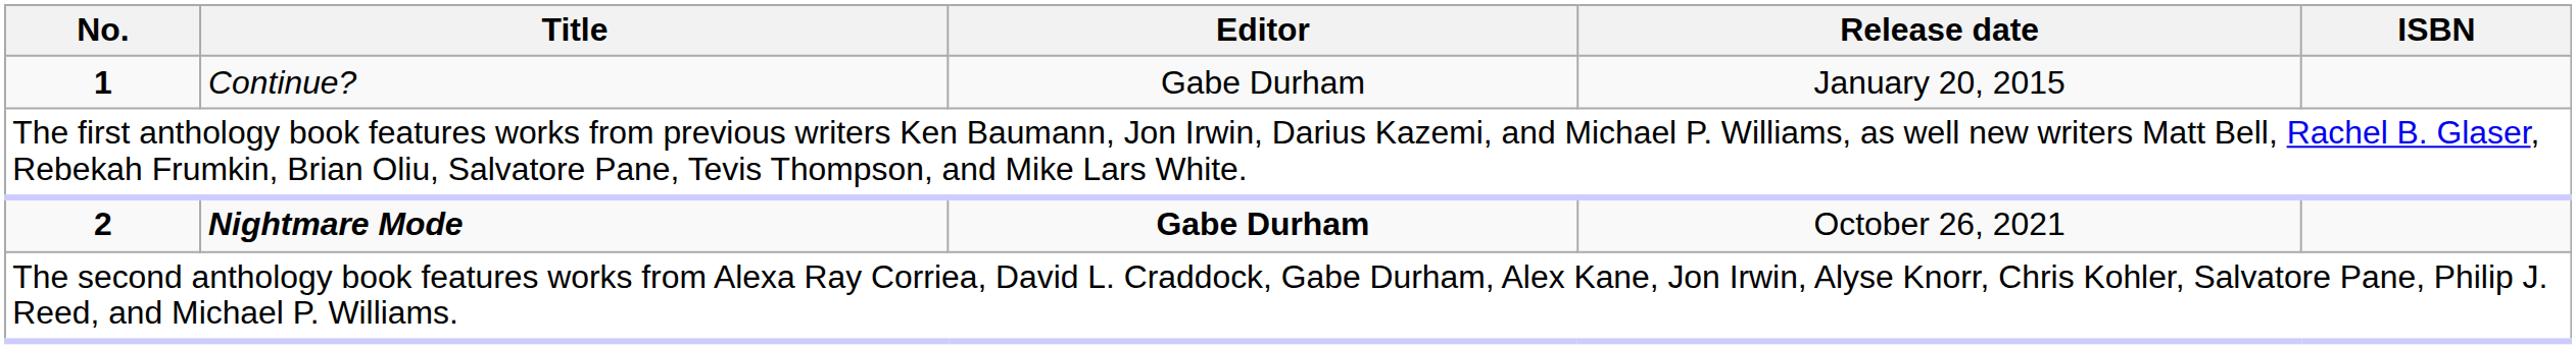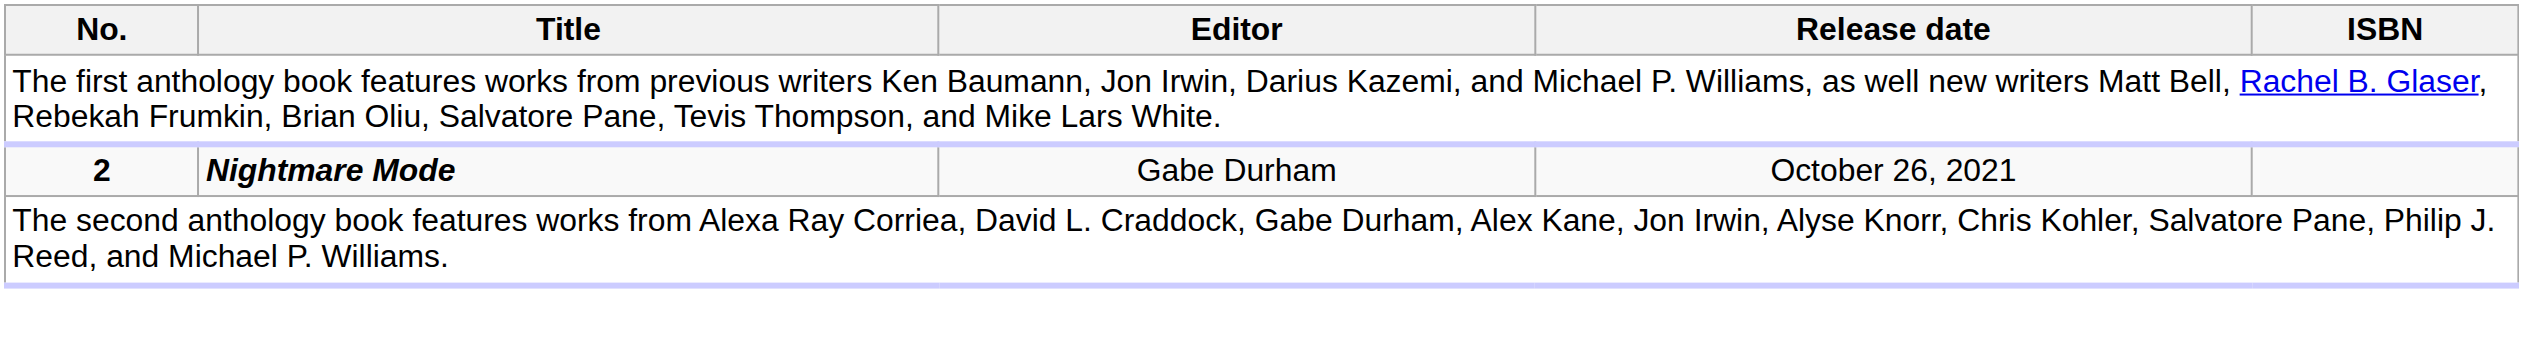- row: 1 | Continue? | Gabe Durham | January 20, 2015
2 | Editor: bold -> normal
